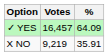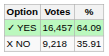X NO | Votes: 9,219 -> 9,218
